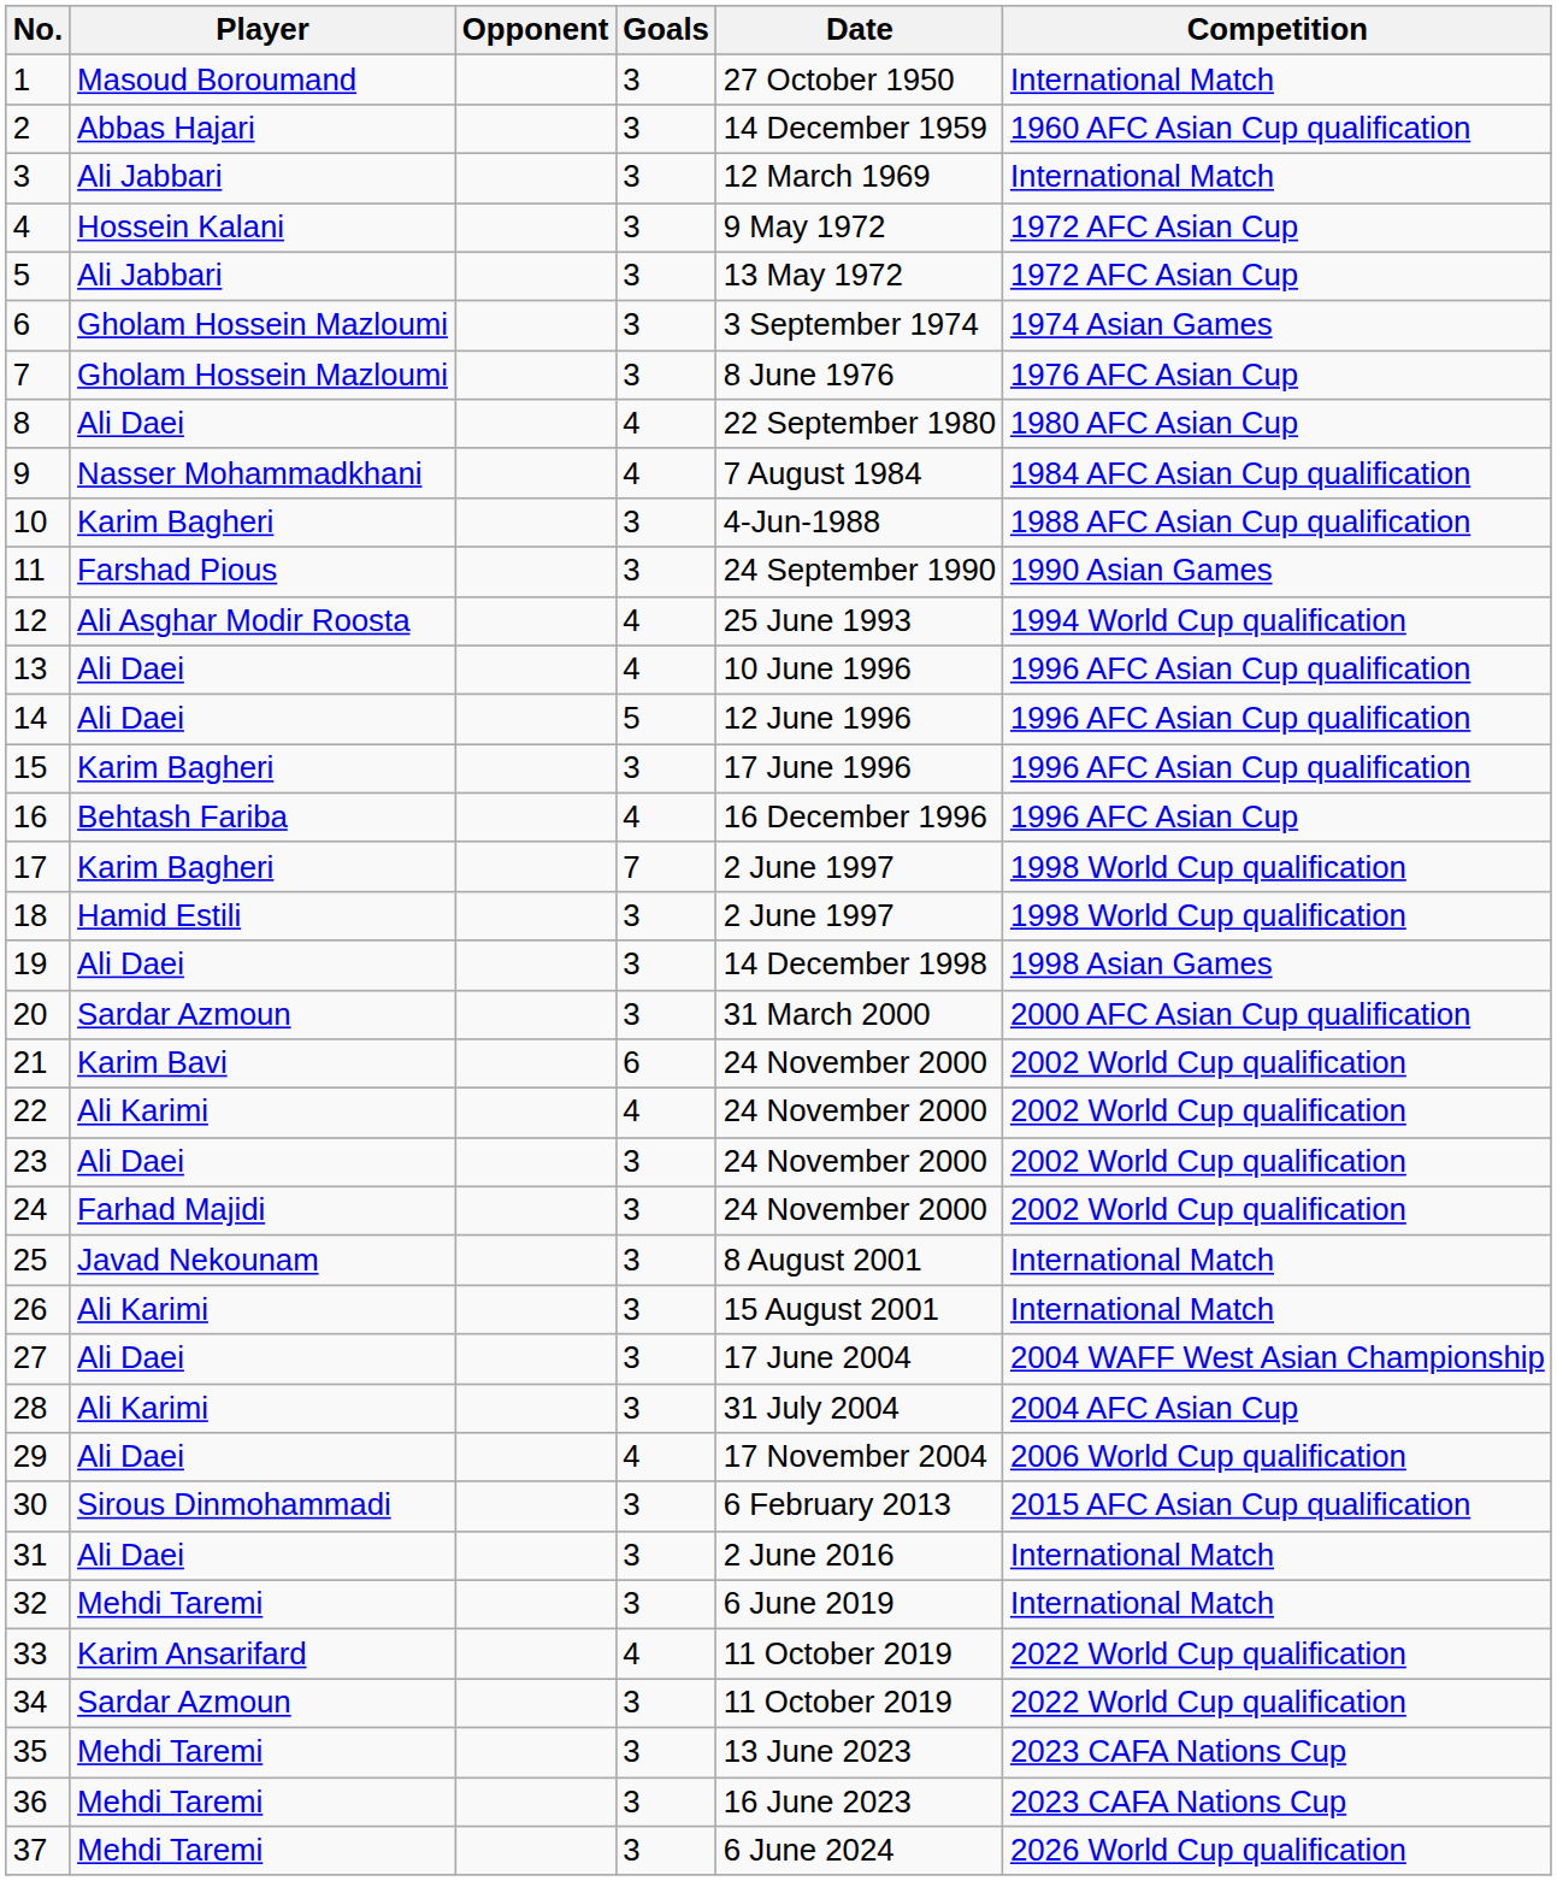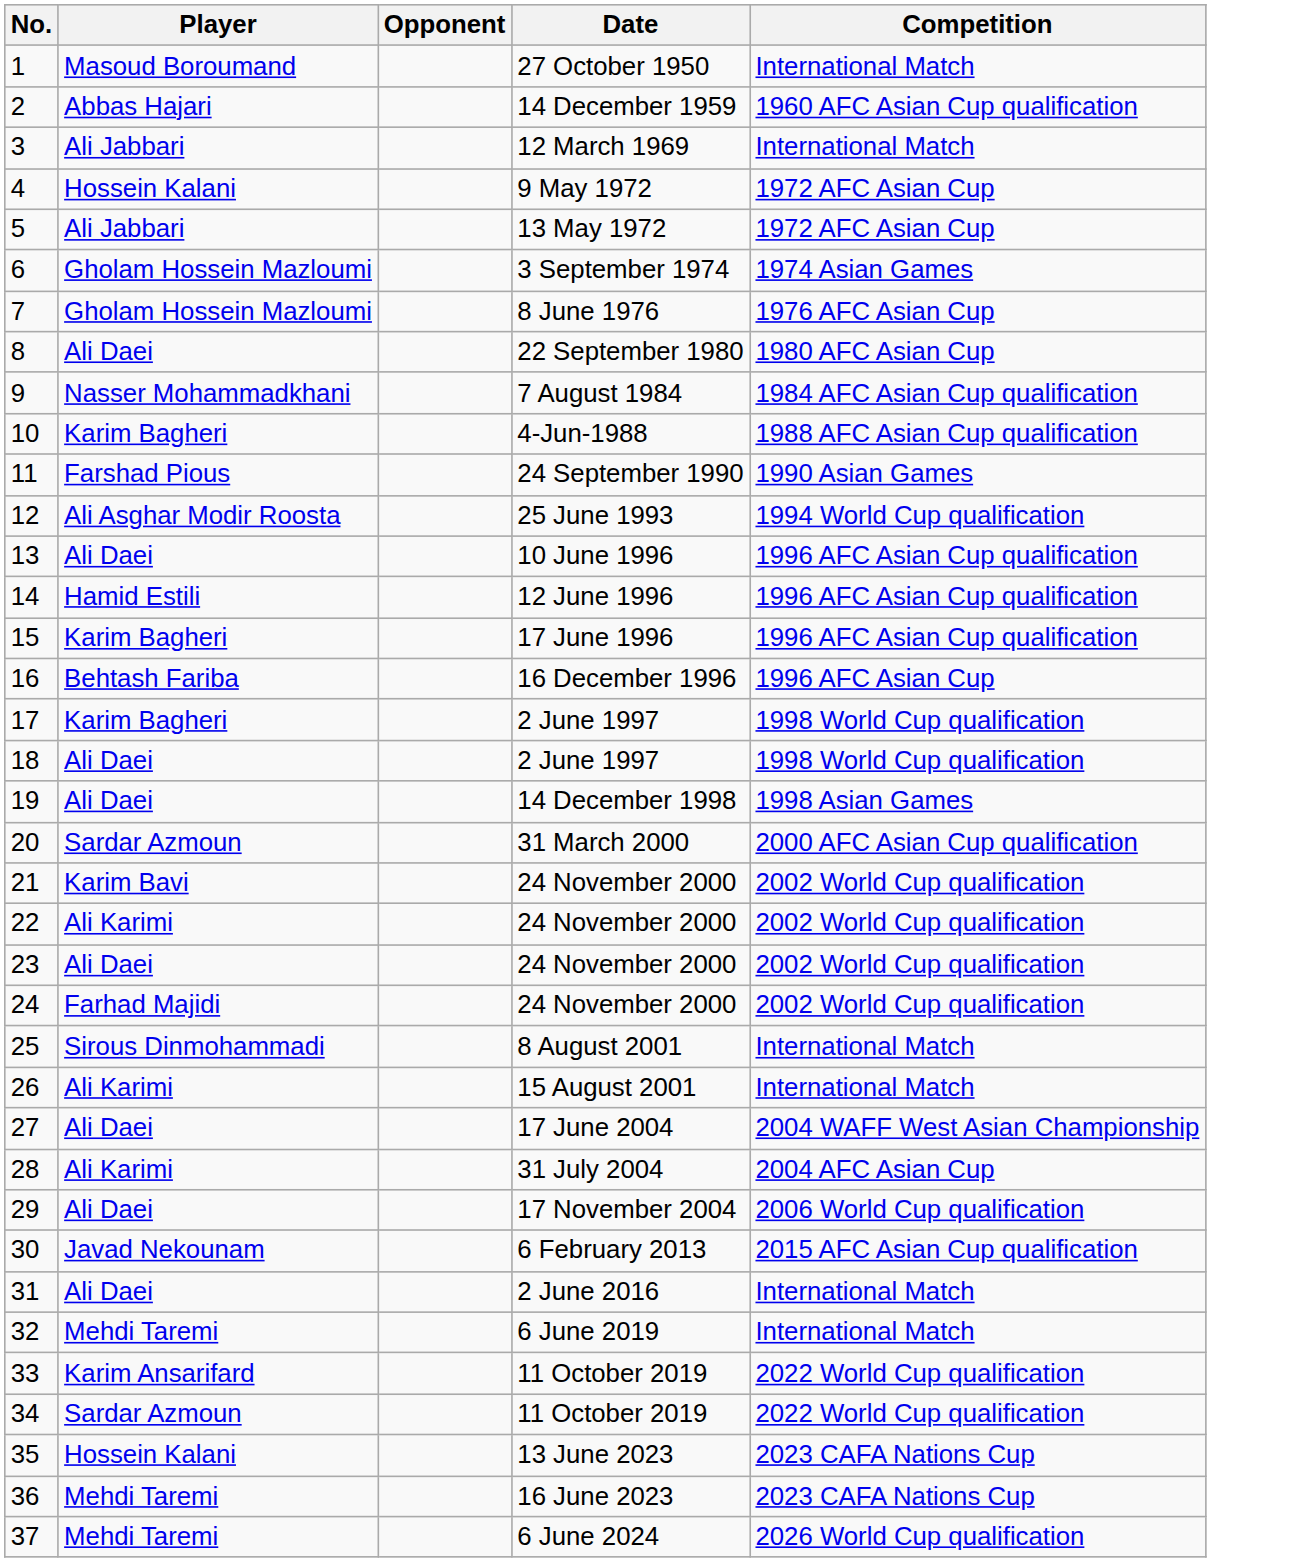- column: Goals | 3 | 3 | 3 | 3 | 3 | 3 | 3 | 4 | 4 | 3 | 3 | 4 | 4 | 5 | 3 | 4 | 7 | 3 | 3 | 3 | 6 | 4 | 3 | 3 | 3 | 3 | 3 | 3 | 4 | 3 | 3 | 3 | 4 | 3 | 3 | 3 | 3
14 | Player: Ali Daei -> Hamid Estili
18 | Player: Hamid Estili -> Ali Daei
25 | Player: Javad Nekounam -> Sirous Dinmohammadi
30 | Player: Sirous Dinmohammadi -> Javad Nekounam
35 | Player: Mehdi Taremi -> Hossein Kalani
